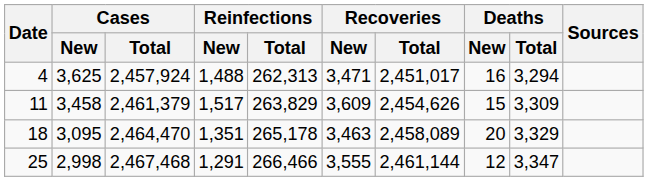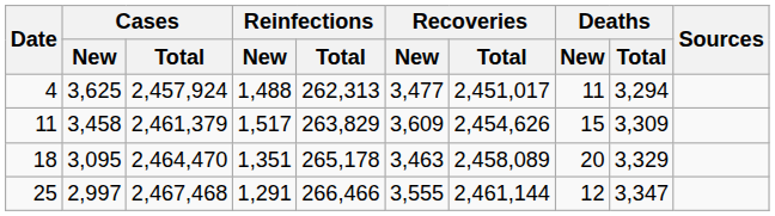4 | Recoveries / New: 3,471 -> 3,477
4 | Deaths / New: 16 -> 11
25 | Cases / New: 2,998 -> 2,997
